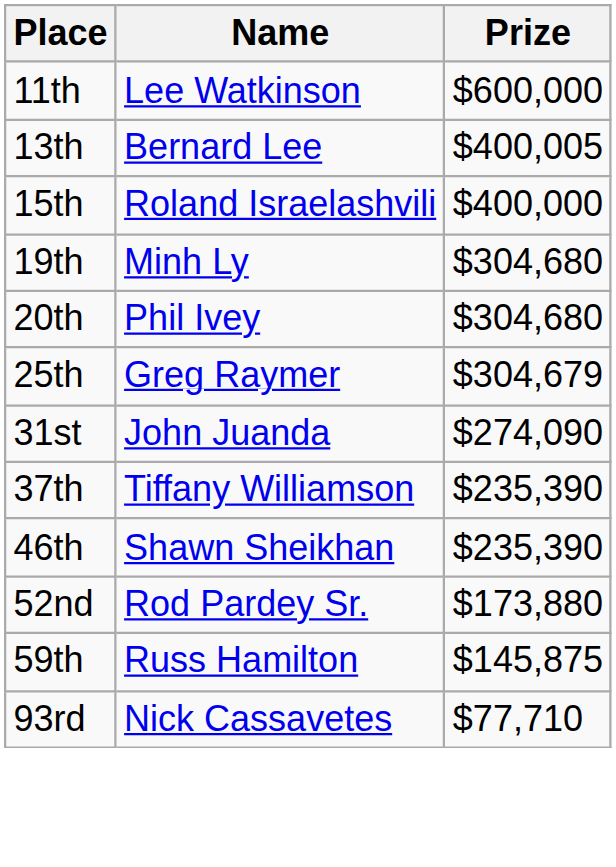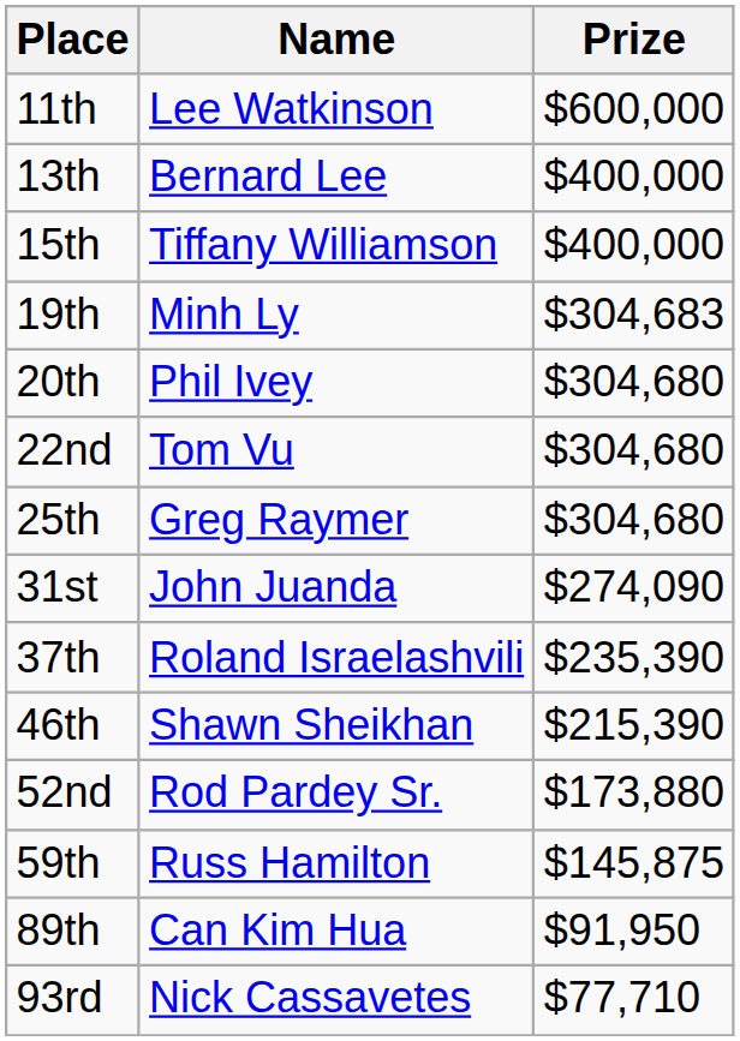13th | Prize: $400,005 -> $400,000
15th | Name: Roland Israelashvili -> Tiffany Williamson
19th | Prize: $304,680 -> $304,683
+ row: 22nd | Tom Vu | $304,680
25th | Prize: $304,679 -> $304,680
37th | Name: Tiffany Williamson -> Roland Israelashvili
46th | Prize: $235,390 -> $215,390
+ row: 89th | Can Kim Hua | $91,950
